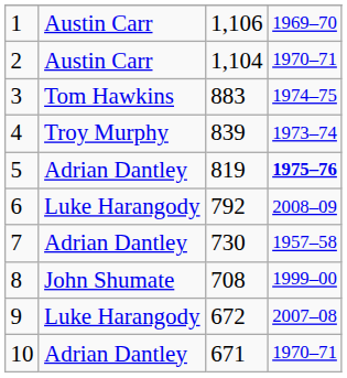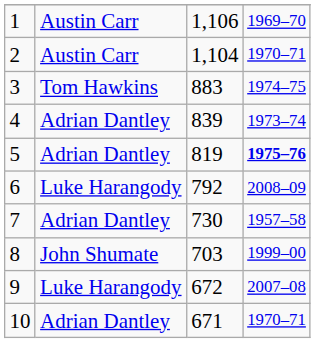4 | column 2: Troy Murphy -> Adrian Dantley
8 | column 3: 708 -> 703
